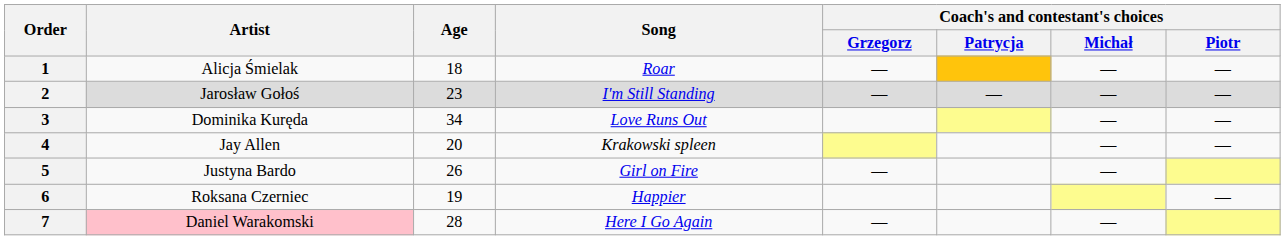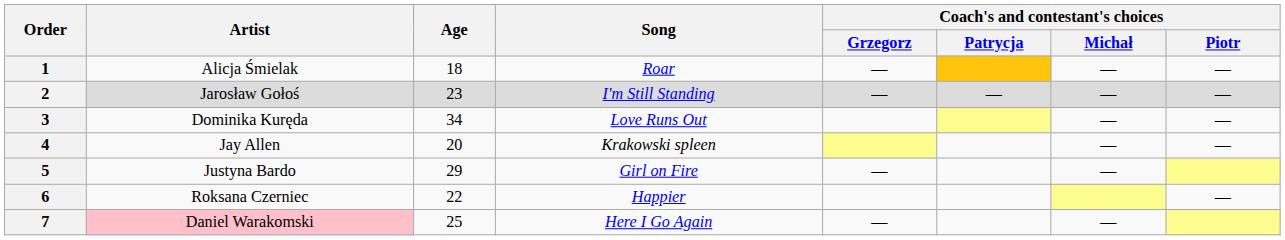5 | Age: 26 -> 29
6 | Age: 19 -> 22
7 | Age: 28 -> 25
